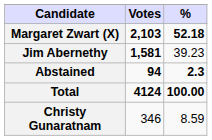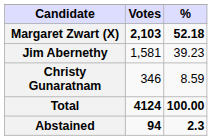Jim Abernethy | Votes: bold -> normal
rows swapped: Christy Gunaratnam <-> Abstained
